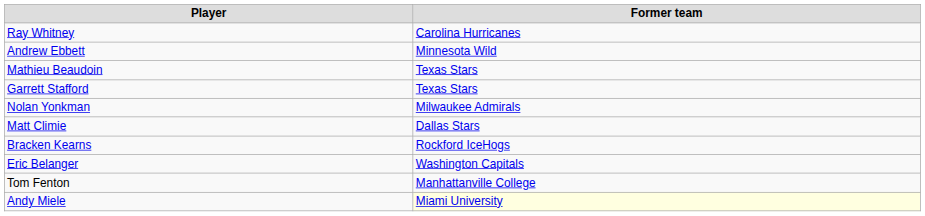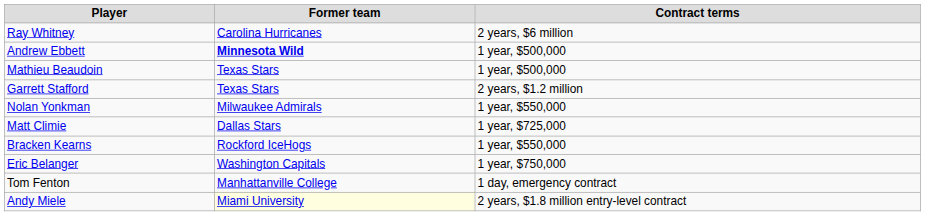+ column: Contract terms | 2 years, $6 million | 1 year, $500,000 | 1 year, $500,000 | 2 years, $1.2 million | 1 year, $550,000 | 1 year, $725,000 | 1 year, $550,000 | 1 year, $750,000 | 1 day, emergency contract | 2 years, $1.8 million entry-level contract
Andrew Ebbett | Former team: normal -> bold
